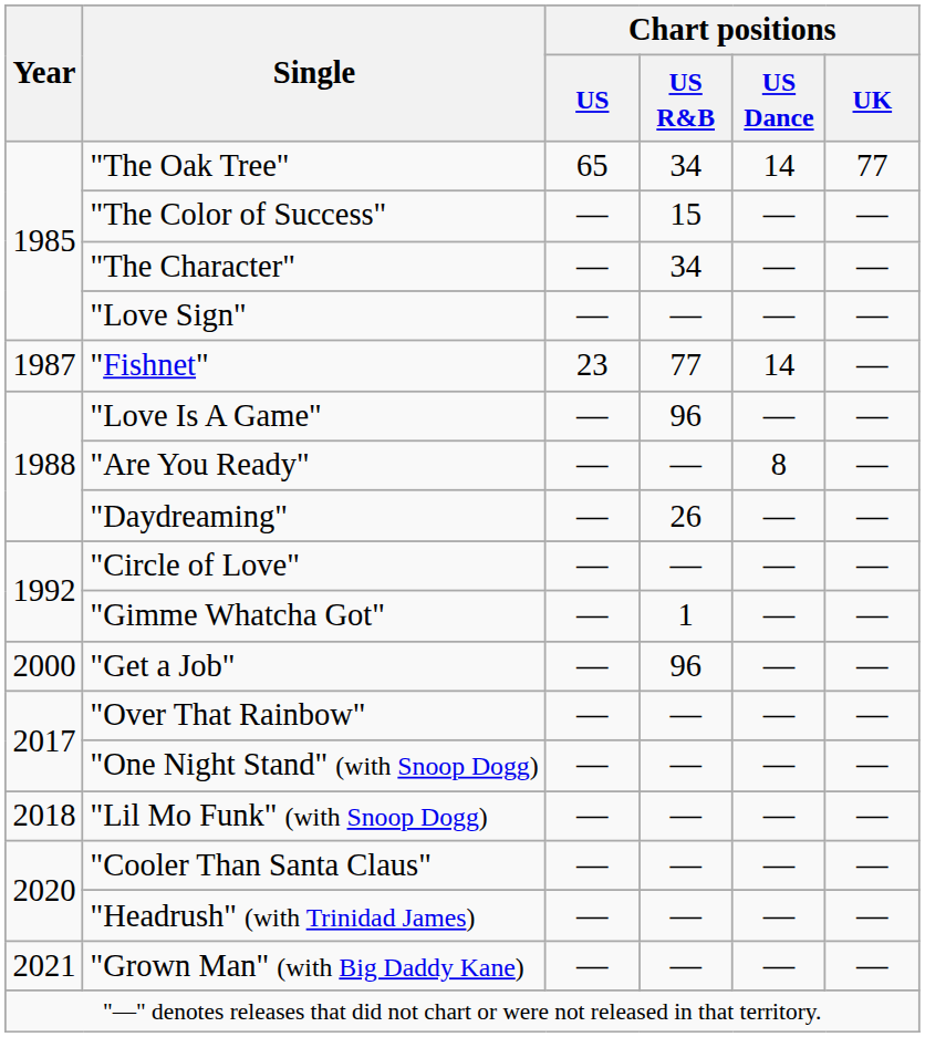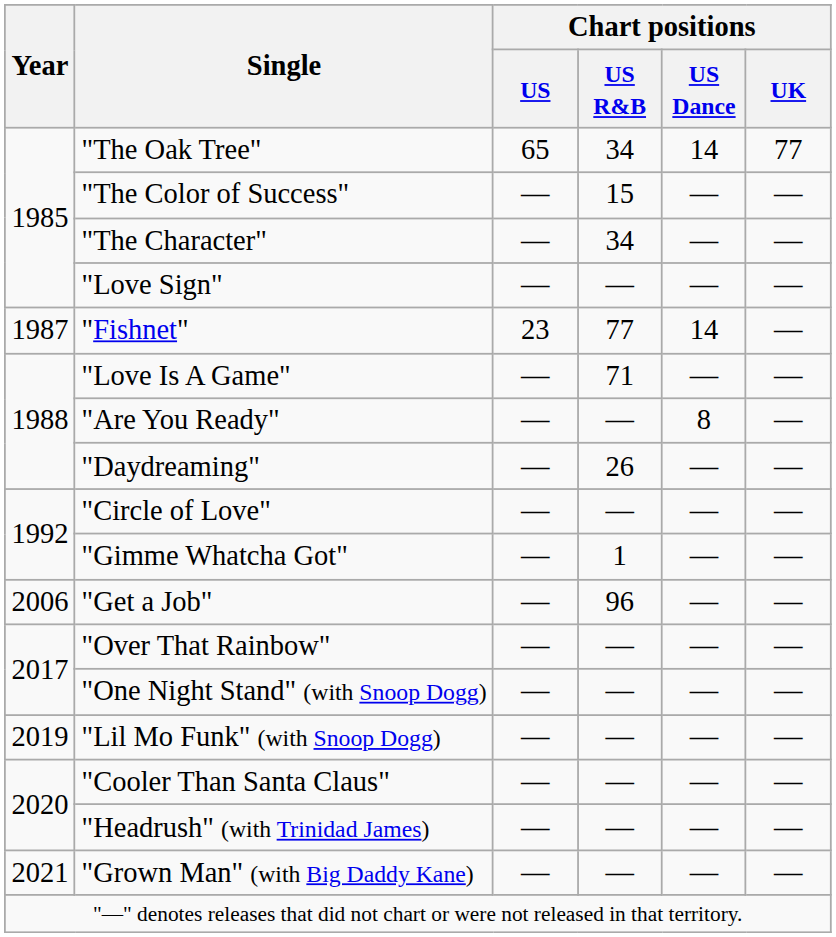"Love Is A Game" | Chart positions / US R&B: 96 -> 71
"Get a Job" | Year: 2000 -> 2006
"Lil Mo Funk" (with Snoop Dogg) | Year: 2018 -> 2019
